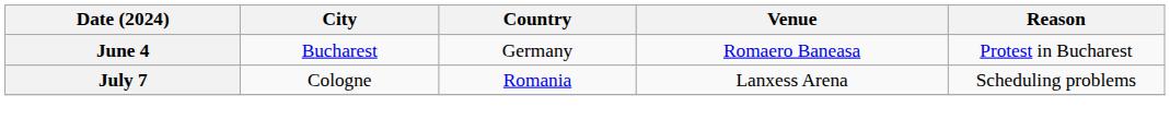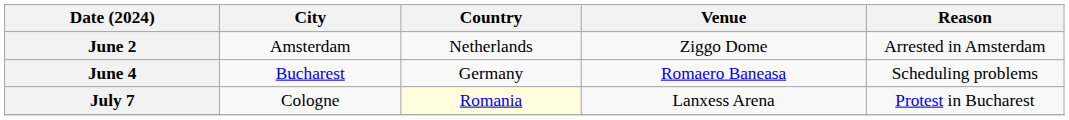+ row: June 2 | Amsterdam | Netherlands | Ziggo Dome | Arrested in Amsterdam
June 4 | Reason: Protest in Bucharest -> Scheduling problems
July 7 | Country: no background -> lightyellow background
July 7 | Reason: Scheduling problems -> Protest in Bucharest
